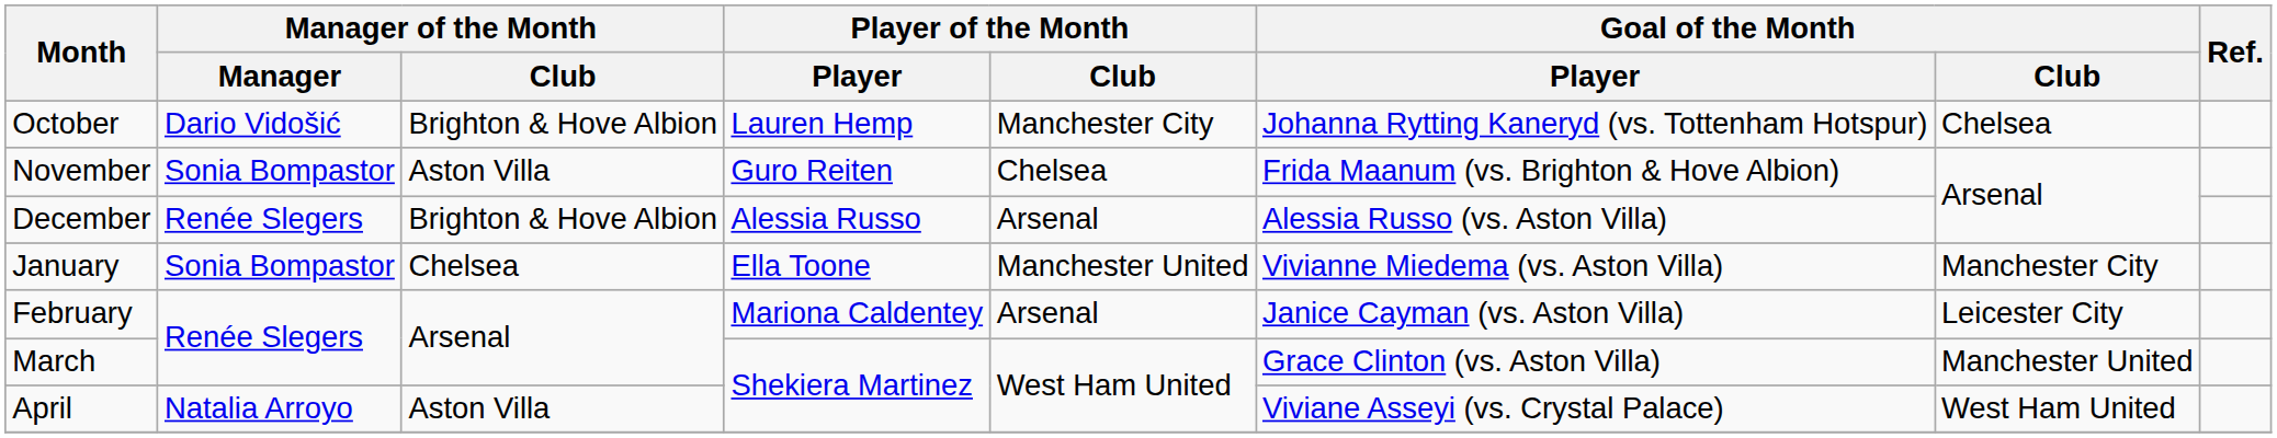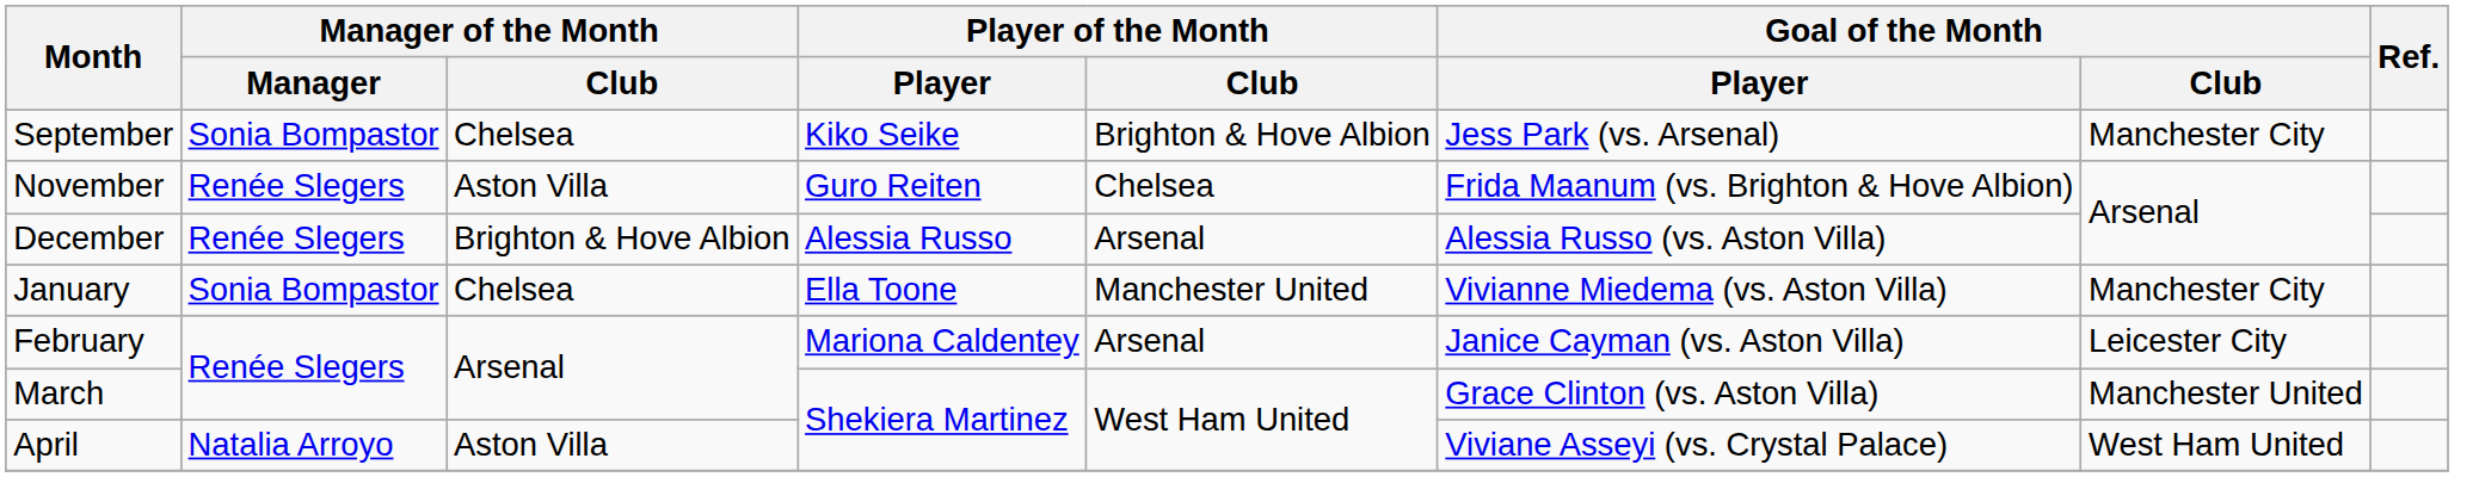+ row: September | Sonia Bompastor | Chelsea | Kiko Seike | Brighton & Hove Albion | Jess Park (vs. Arsenal) | Manchester City
- row: October | Dario Vidošić | Brighton & Hove Albion | Lauren Hemp | Manchester City | Johanna Rytting Kaneryd (vs. Tottenham Hotspur) | Chelsea
November | Manager of the Month / Manager: Sonia Bompastor -> Renée Slegers
